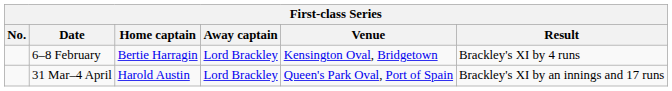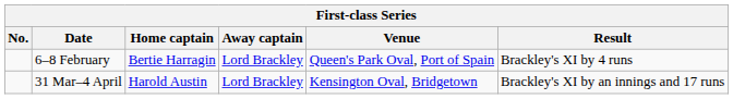6–8 February | Venue: Kensington Oval, Bridgetown -> Queen's Park Oval, Port of Spain
31 Mar–4 April | Venue: Queen's Park Oval, Port of Spain -> Kensington Oval, Bridgetown
